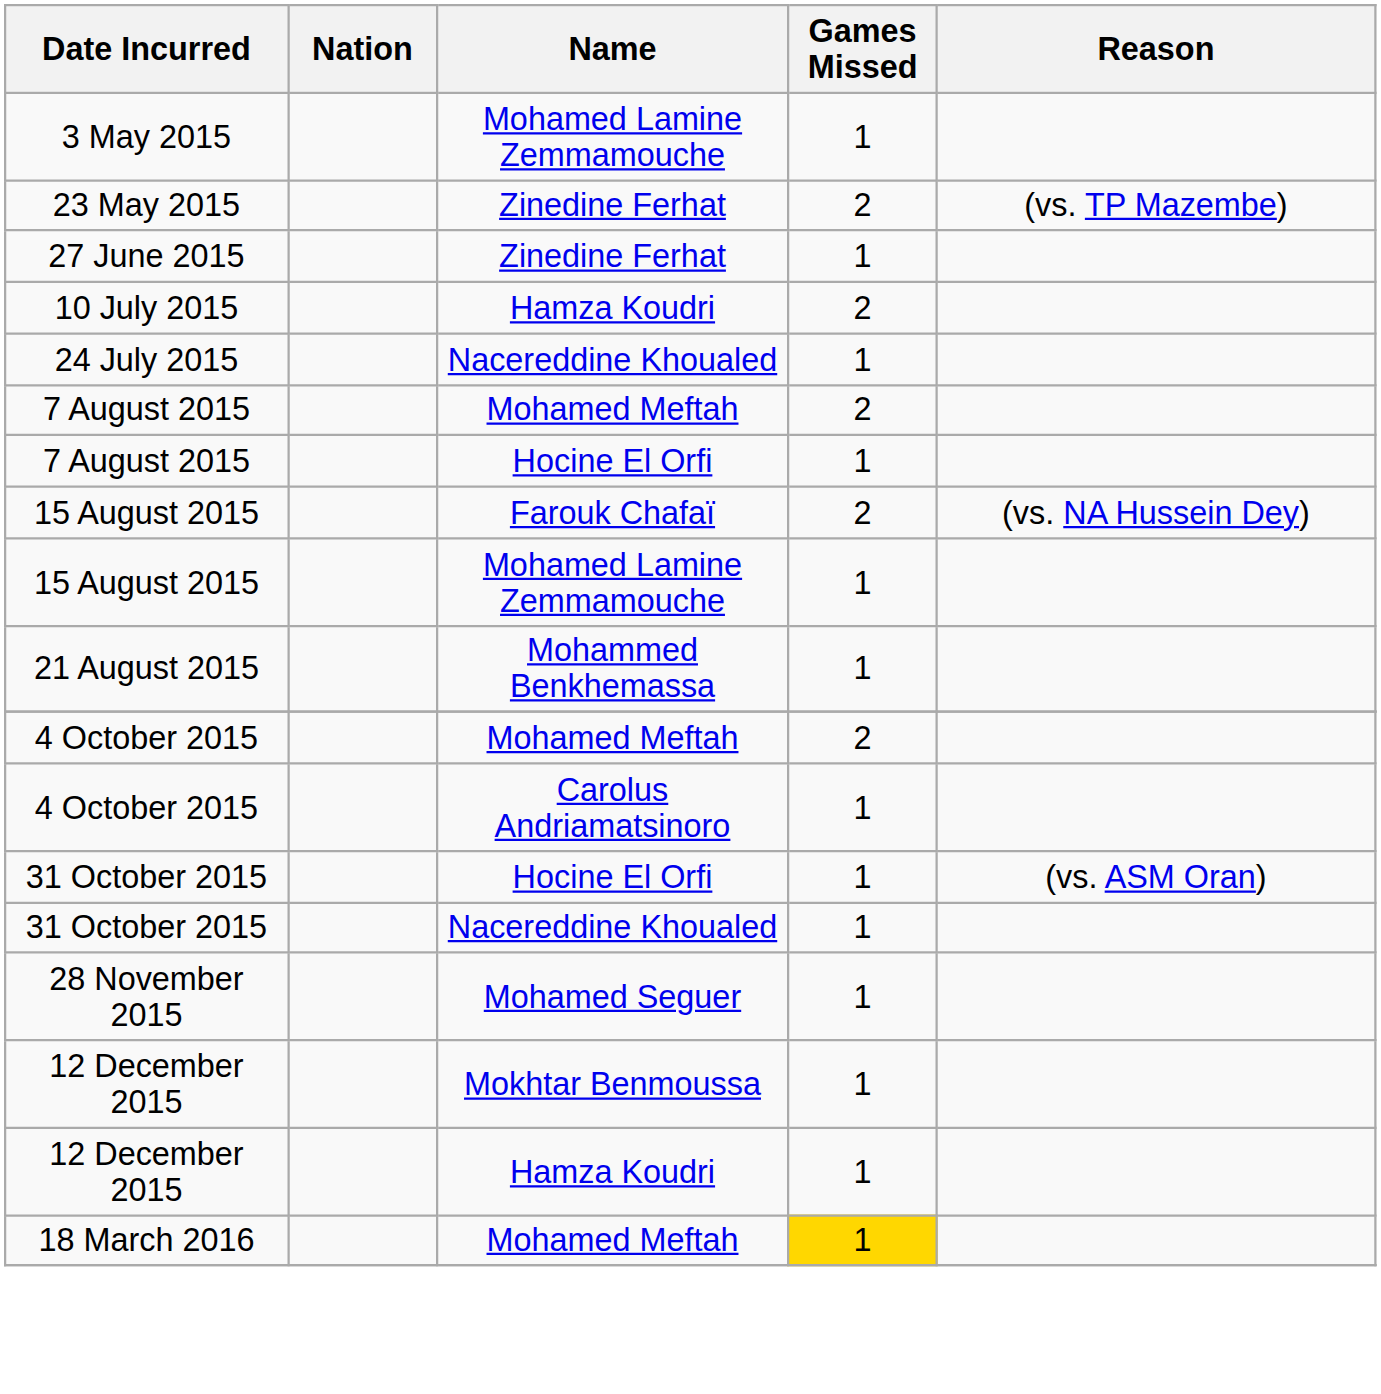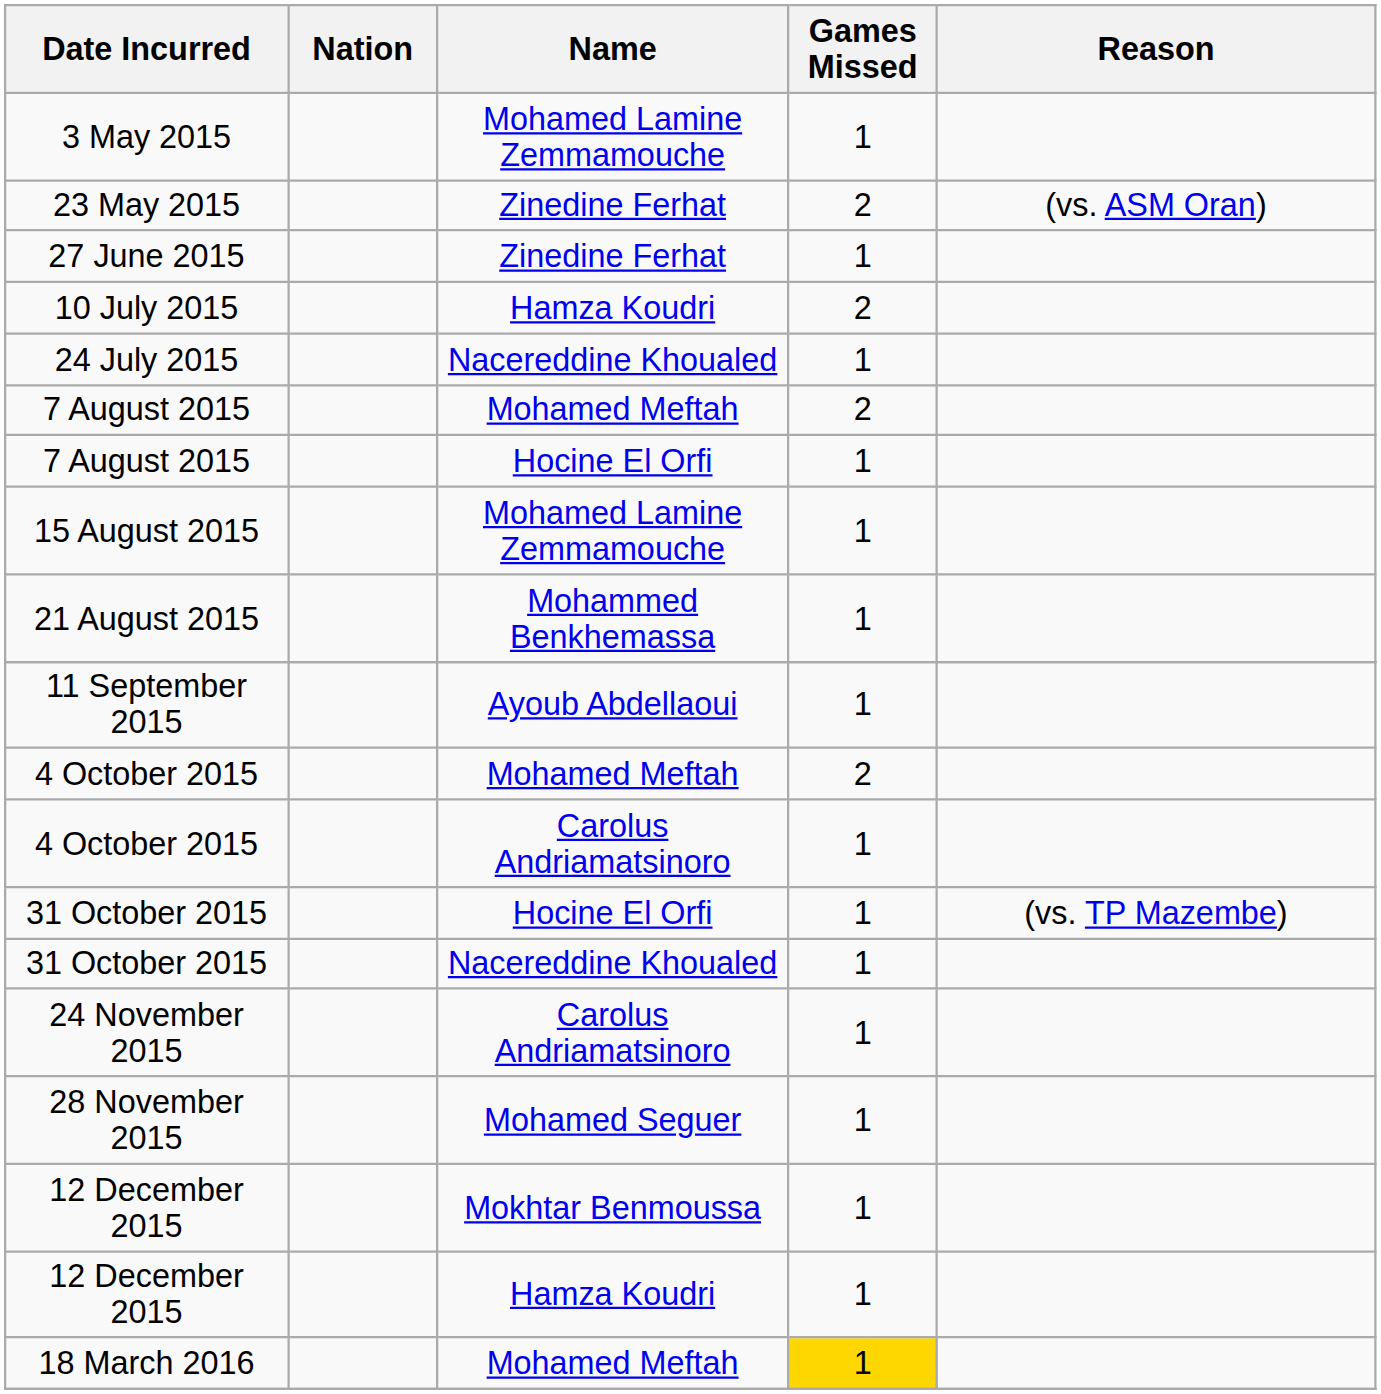23 May 2015 | Reason: (vs. TP Mazembe) -> (vs. ASM Oran)
- row: 15 August 2015 | Farouk Chafaï | 2 | (vs. NA Hussein Dey)
+ row: 11 September 2015 | Ayoub Abdellaoui | 1
31 October 2015 / Hocine El Orfi | Reason: (vs. ASM Oran) -> (vs. TP Mazembe)
+ row: 24 November 2015 | Carolus Andriamatsinoro | 1
